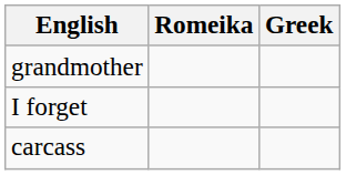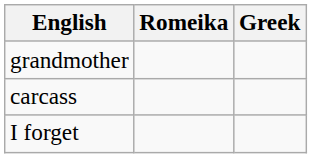rows swapped: carcass <-> I forget
